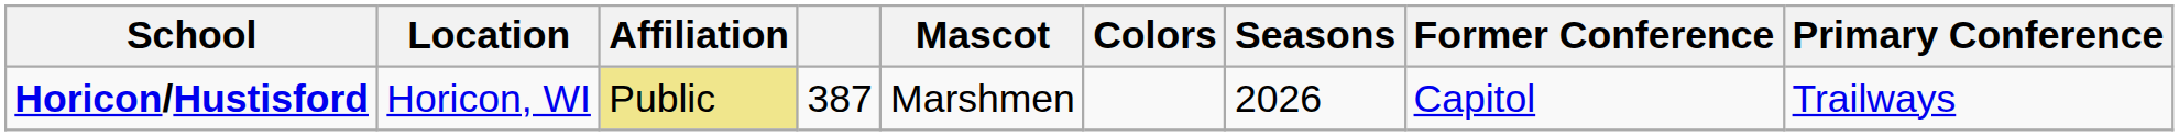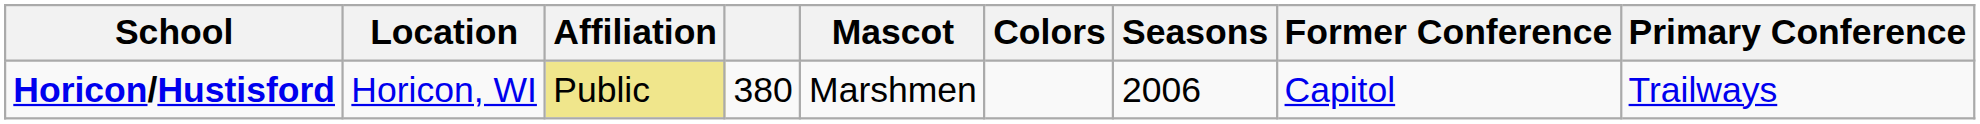Horicon/Hustisford | column 4: 387 -> 380
Horicon/Hustisford | Seasons: 2026 -> 2006
